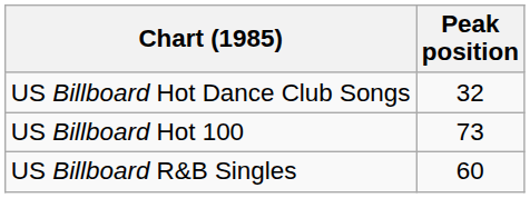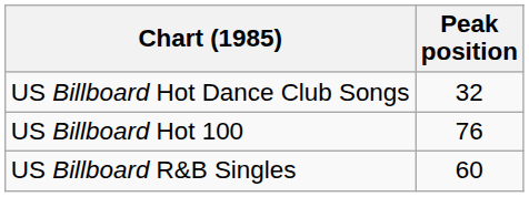US Billboard Hot 100 | Peak position: 73 -> 76
